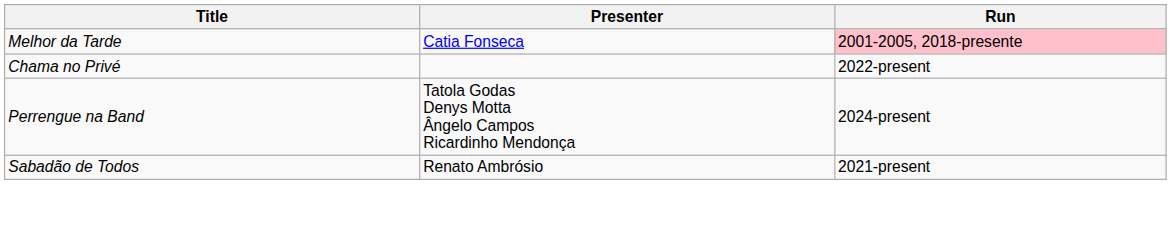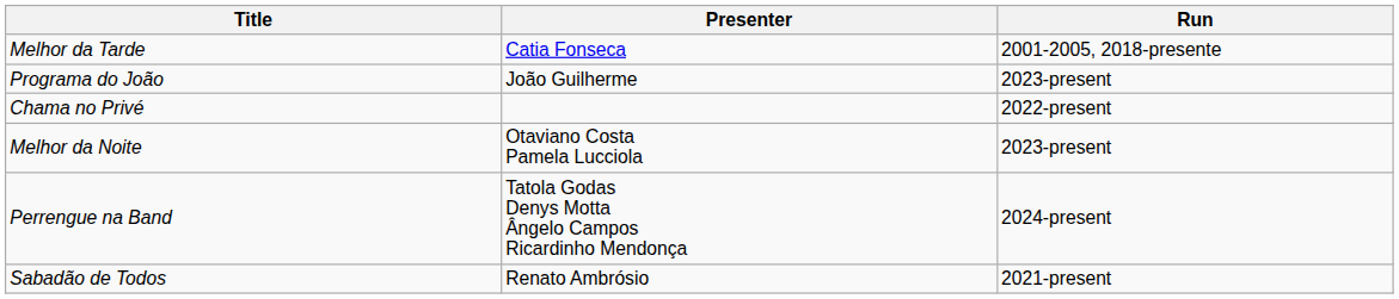Melhor da Tarde | Run: pink background -> no background
+ row: Programa do João | João Guilherme | 2023-present
+ row: Melhor da Noite | Otaviano Costa Pamela Lucciola | 2023-present
